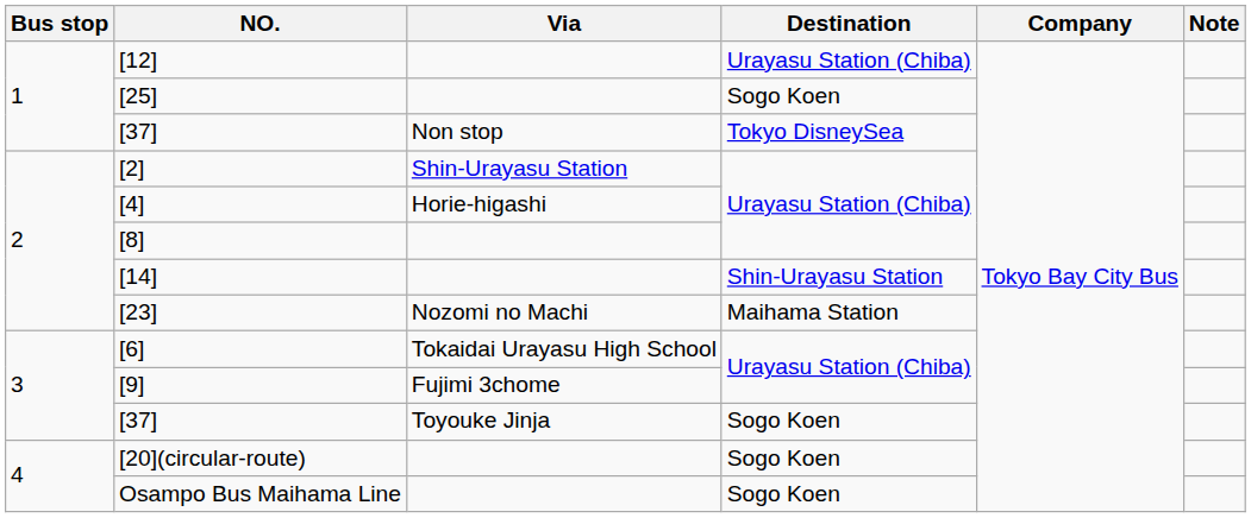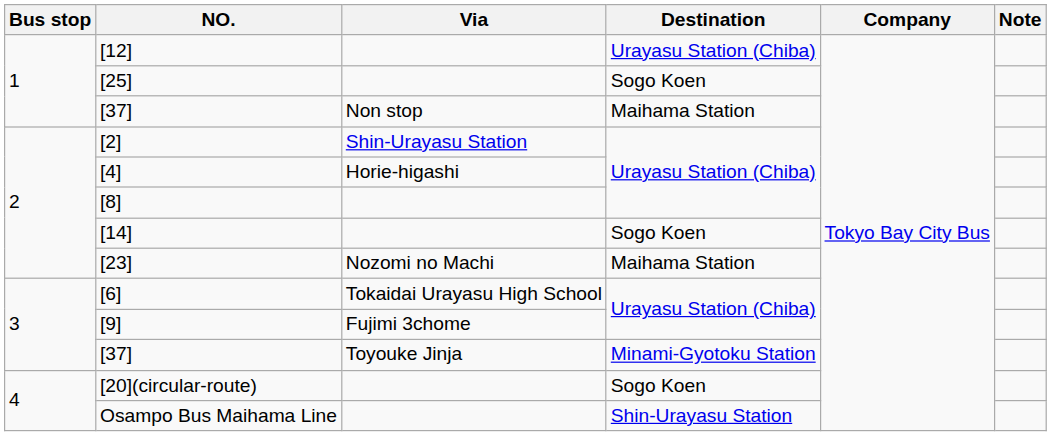[37] / Non stop | Destination: Tokyo DisneySea -> Maihama Station
[14] | Destination: Shin-Urayasu Station -> Sogo Koen
[37] / Toyouke Jinja | Destination: Sogo Koen -> Minami-Gyotoku Station
Osampo Bus Maihama Line | Destination: Sogo Koen -> Shin-Urayasu Station
